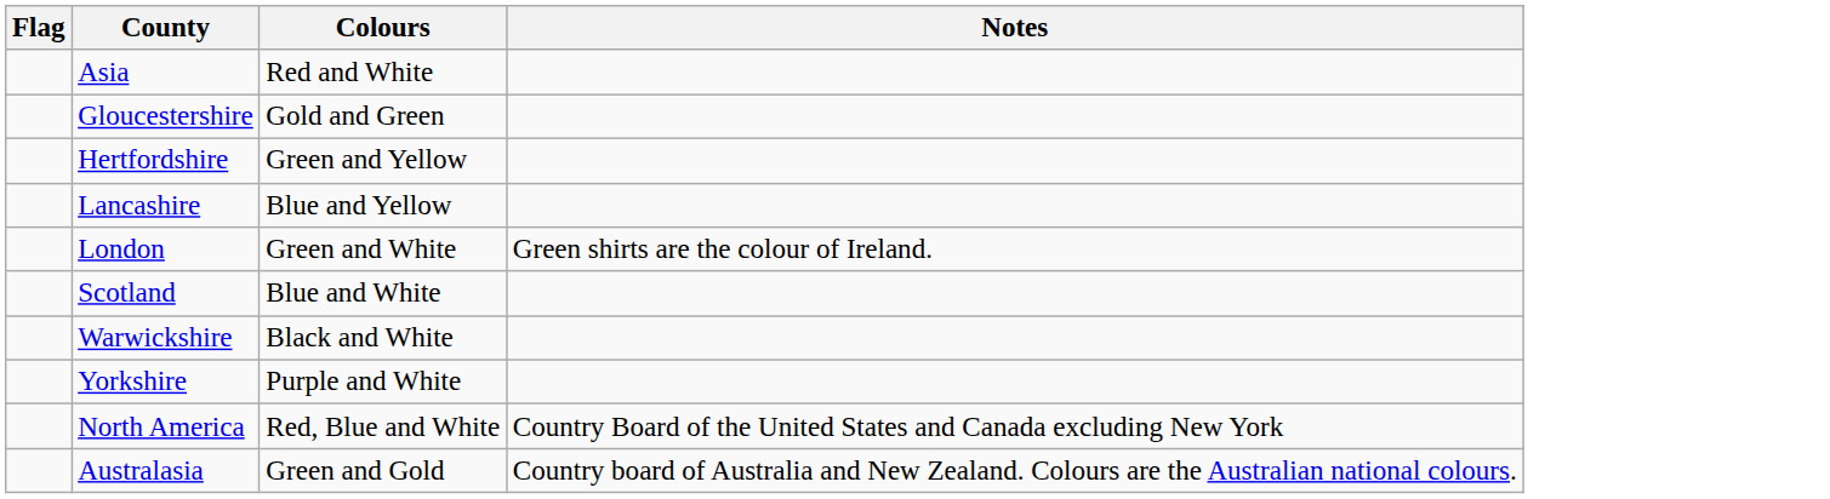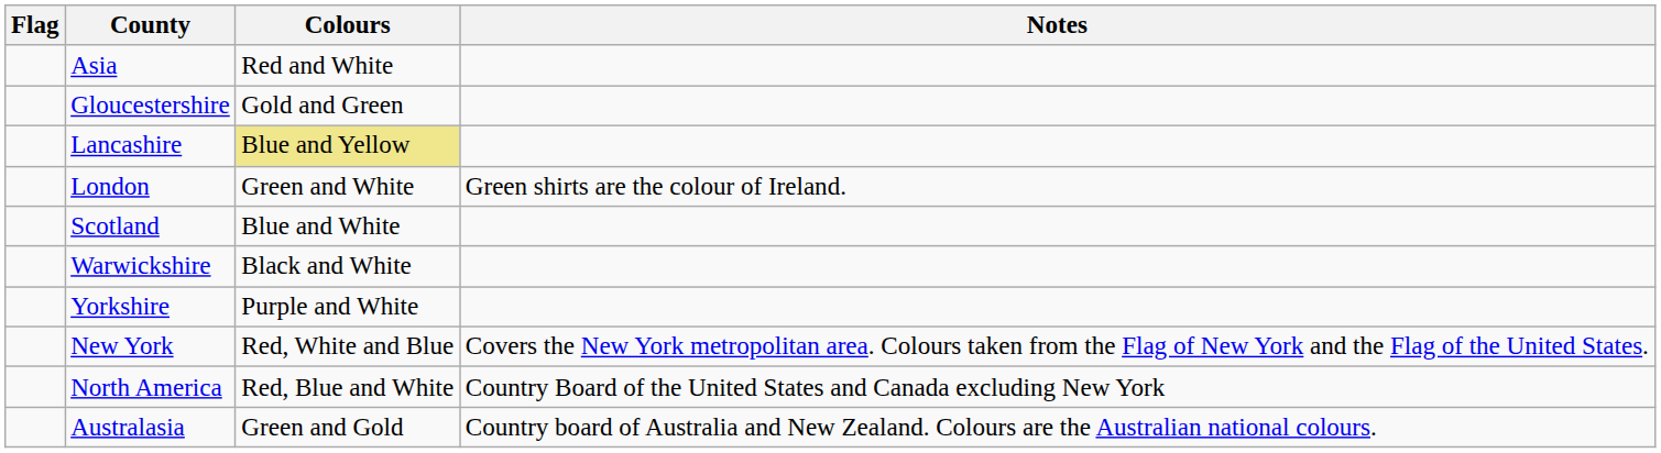- row: Hertfordshire | Green and Yellow
Lancashire | Colours: no background -> khaki background
+ row: New York | Red, White and Blue | Covers the New York metropolitan area. Colours taken from the Flag of New York and the Flag of the United States.
